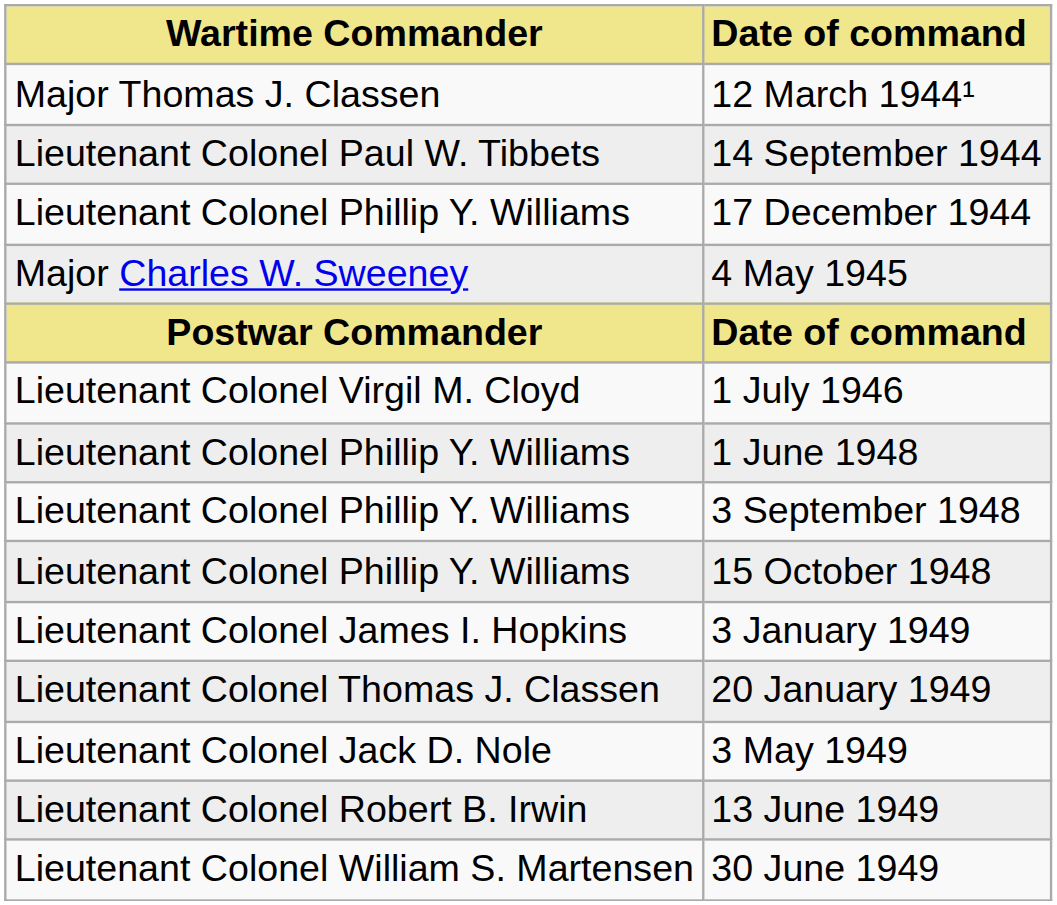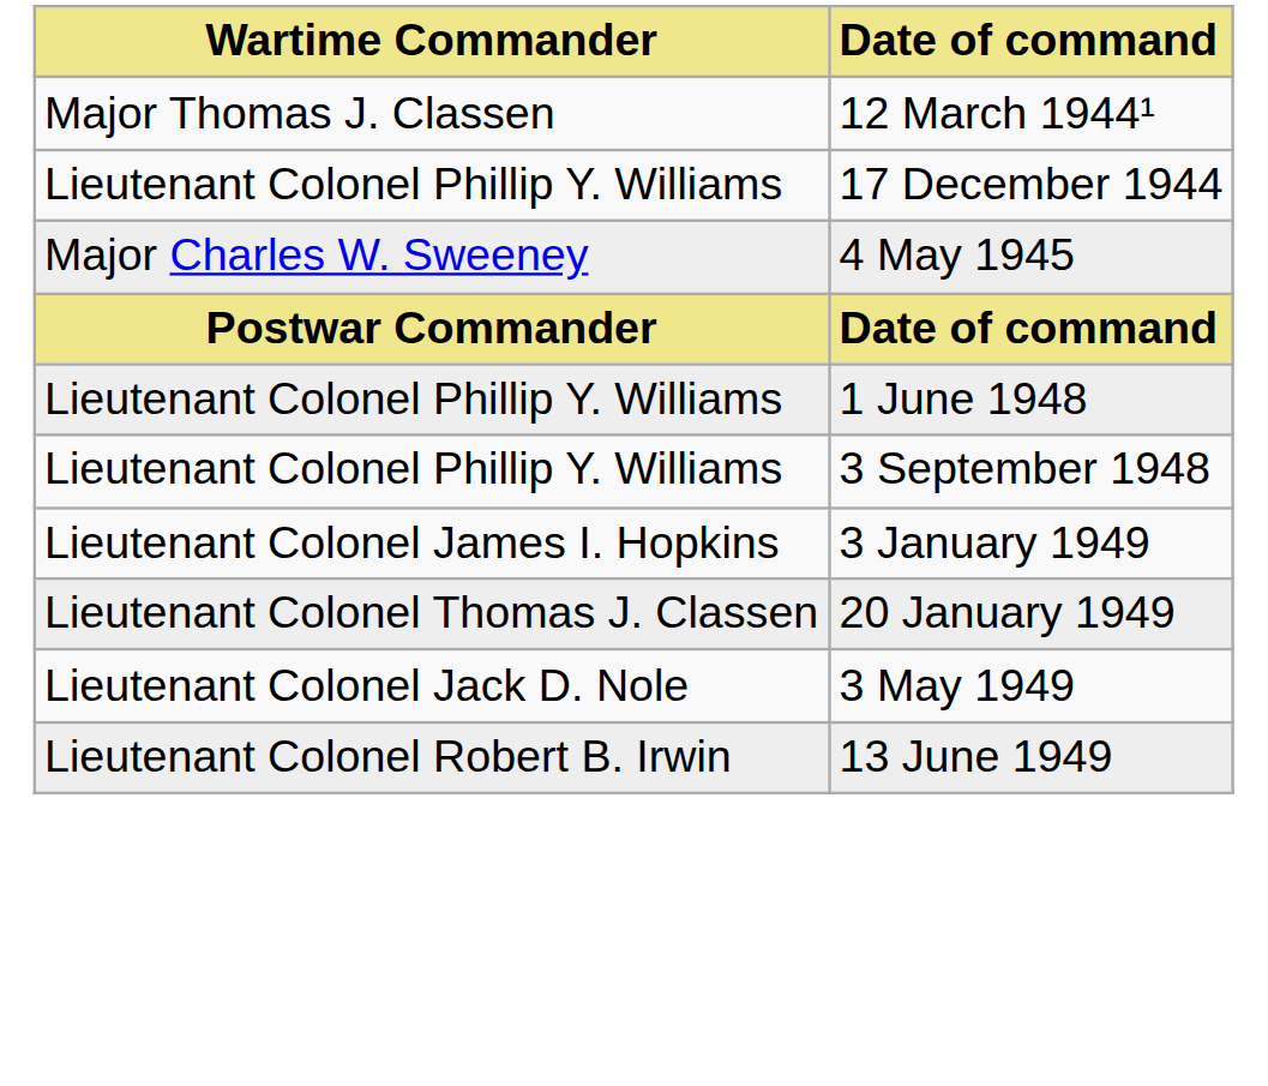- row: Lieutenant Colonel Paul W. Tibbets | 14 September 1944
- row: Lieutenant Colonel Virgil M. Cloyd | 1 July 1946
- row: Lieutenant Colonel Phillip Y. Williams | 15 October 1948
- row: Lieutenant Colonel William S. Martensen | 30 June 1949
